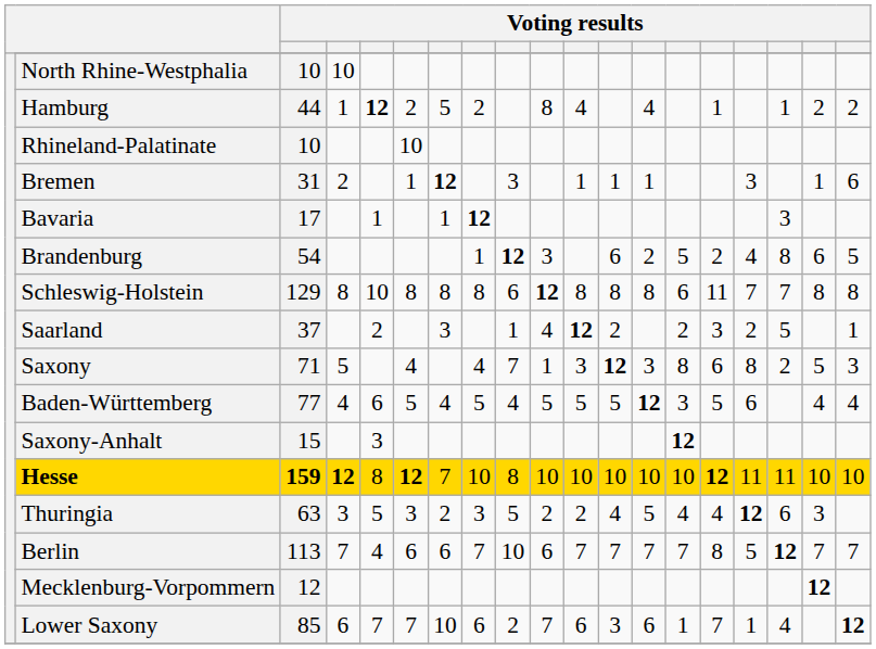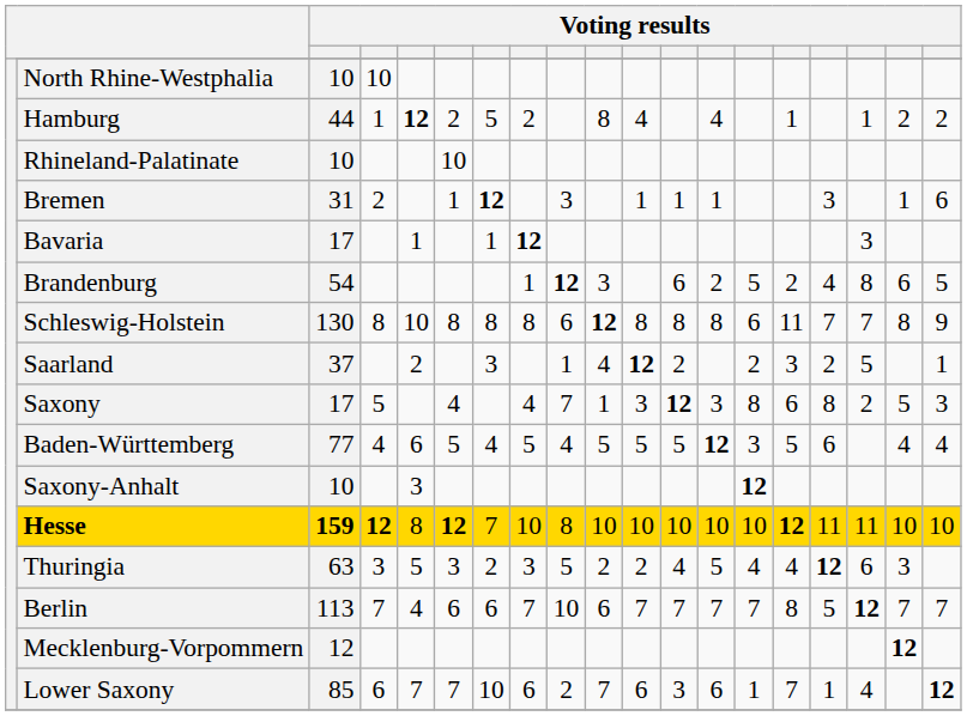Schleswig-Holstein | column 3: 129 -> 130
Schleswig-Holstein | column 19: 8 -> 9
Saxony | column 3: 71 -> 17
Saxony-Anhalt | column 3: 15 -> 10
